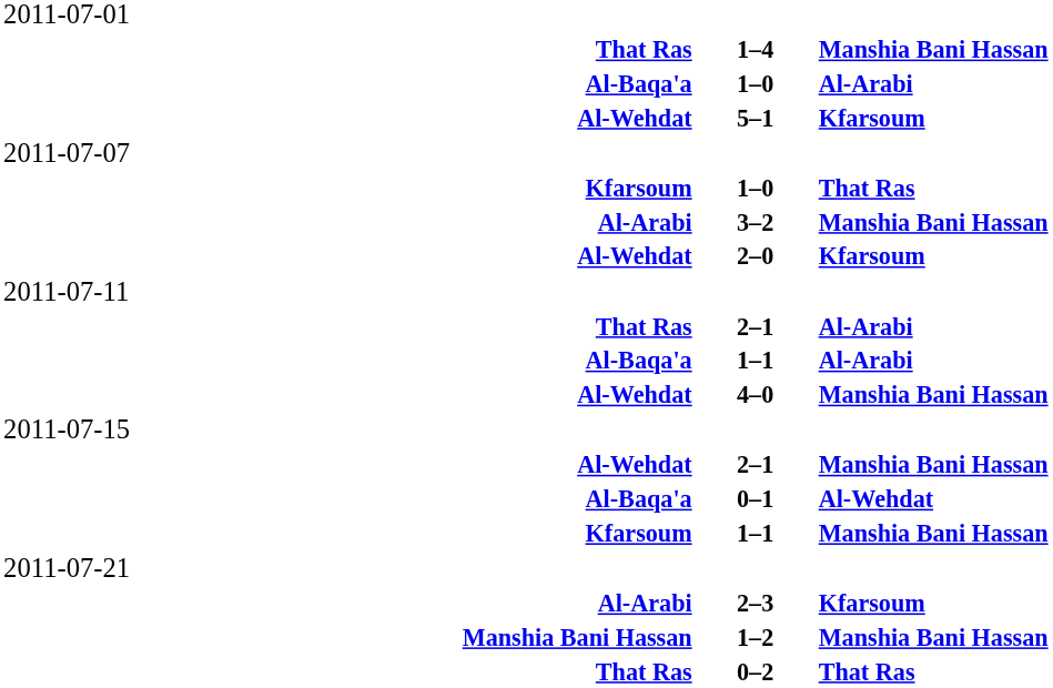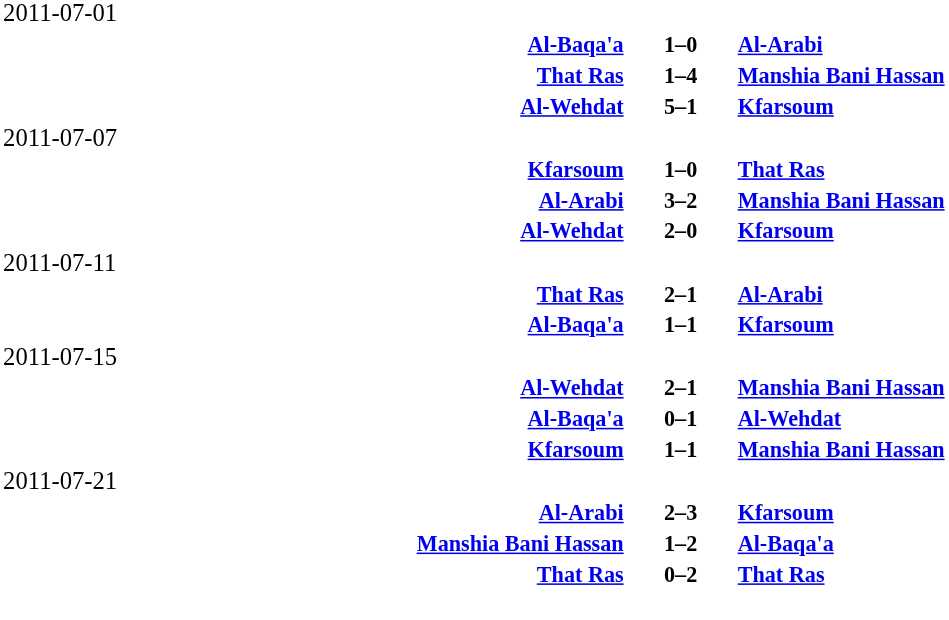rows swapped: Al-Baqa'a / 1–0 <-> 1–4
Al-Baqa'a / 1–1 | column 3: Al-Arabi -> Kfarsoum
- row: Al-Wehdat | 4–0 | Manshia Bani Hassan
1–2 | column 3: Manshia Bani Hassan -> Al-Baqa'a
